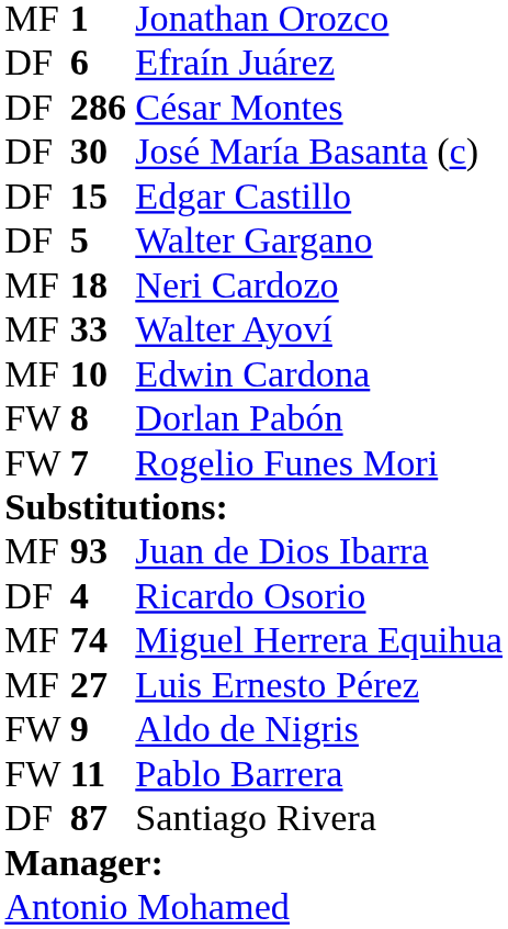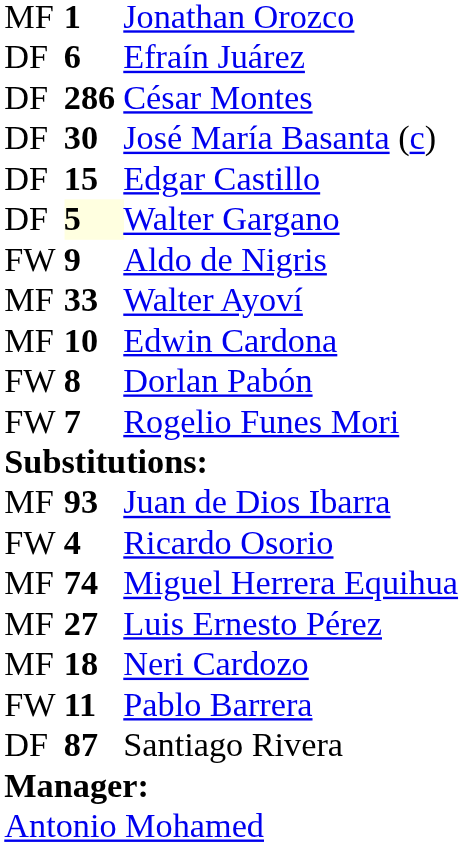Walter Gargano | column 2: no background -> lightyellow background
rows swapped: Neri Cardozo <-> Aldo de Nigris
Ricardo Osorio | column 1: DF -> FW
